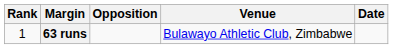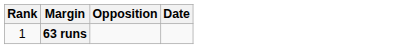- column: Venue | Bulawayo Athletic Club, Zimbabwe
